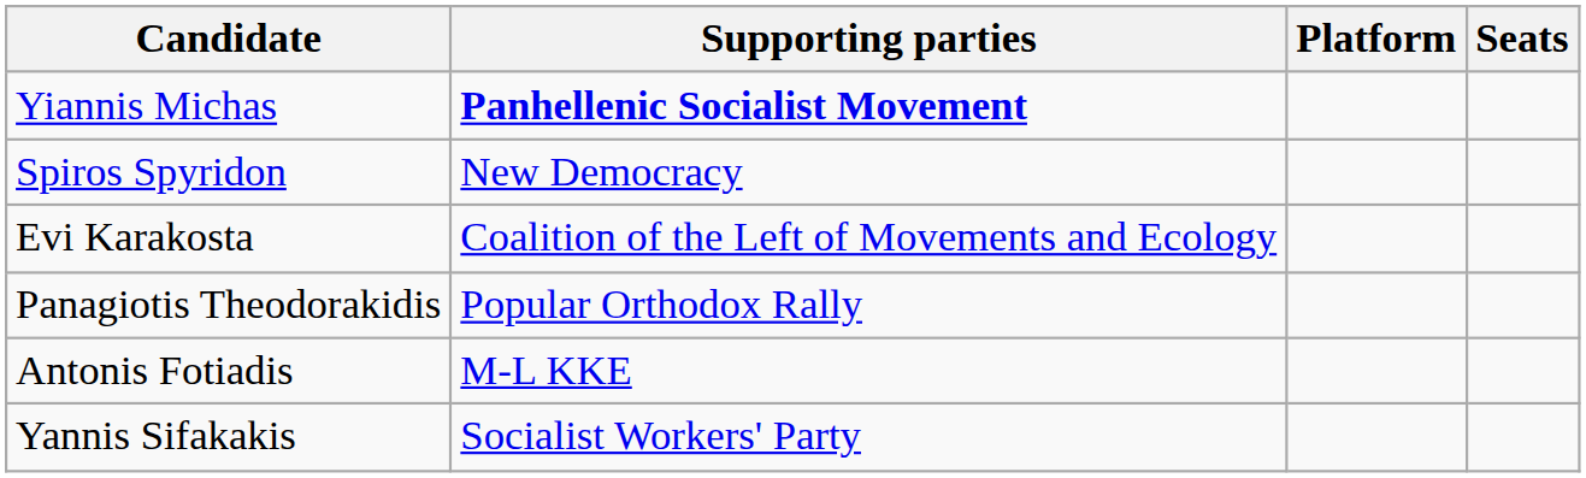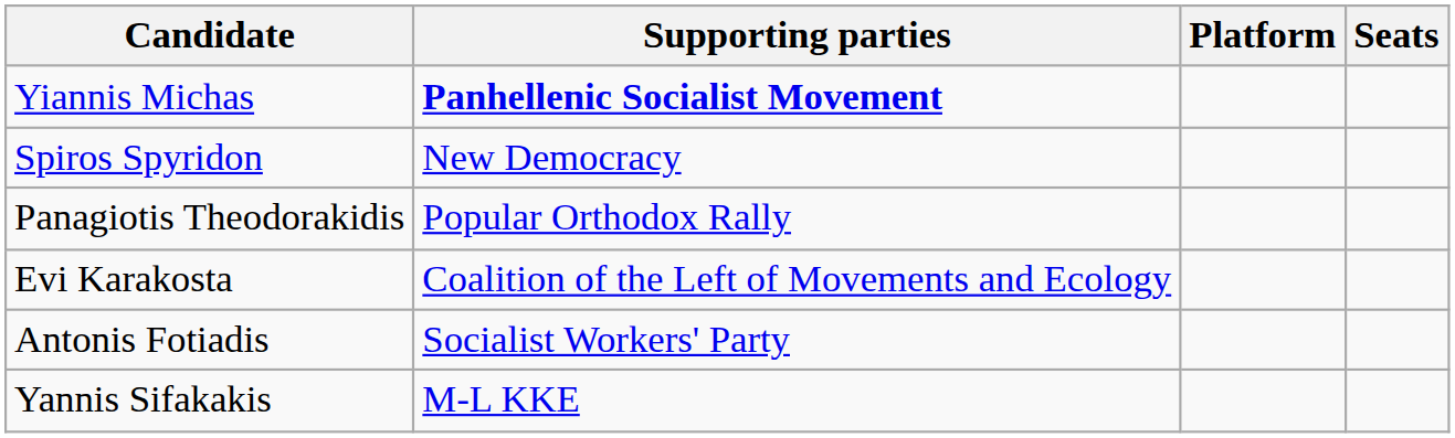rows swapped: Evi Karakosta <-> Panagiotis Theodorakidis
Antonis Fotiadis | Supporting parties: M-L KKE -> Socialist Workers' Party
Yannis Sifakakis | Supporting parties: Socialist Workers' Party -> M-L KKE
